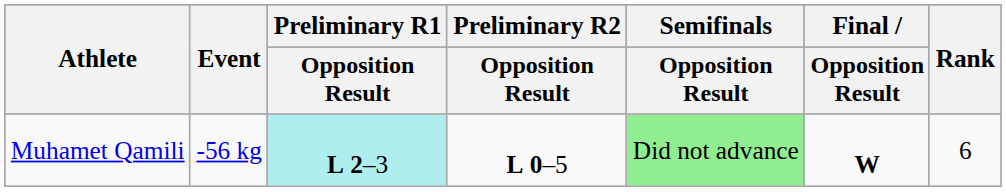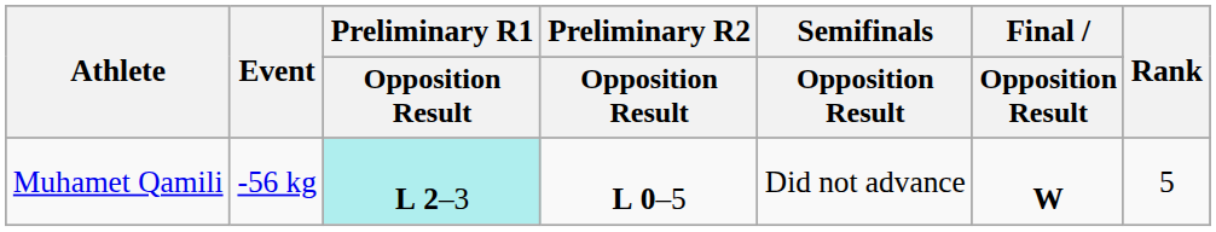Muhamet Qamili | Semifinals / Opposition Result: lightgreen background -> no background
Muhamet Qamili | Rank: 6 -> 5
